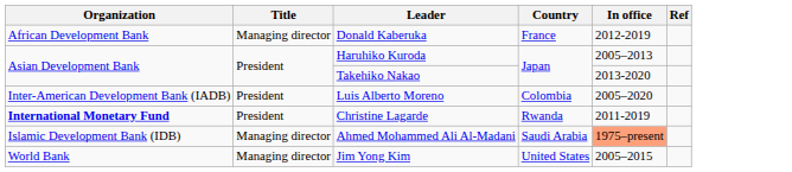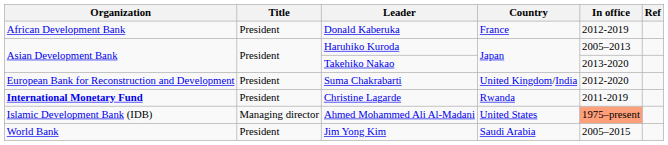Donald Kaberuka | Title: Managing director -> President
+ row: European Bank for Reconstruction and Development | President | Suma Chakrabarti | United Kingdom/India | 2012-2020
- row: Inter-American Development Bank (IADB) | President | Luis Alberto Moreno | Colombia | 2005–2020
Ahmed Mohammed Ali Al-Madani | Country: Saudi Arabia -> United States
Jim Yong Kim | Title: Managing director -> President
Jim Yong Kim | Country: United States -> Saudi Arabia
